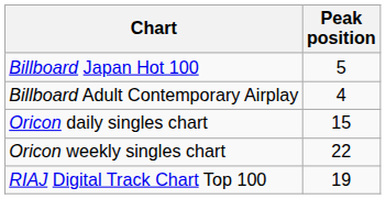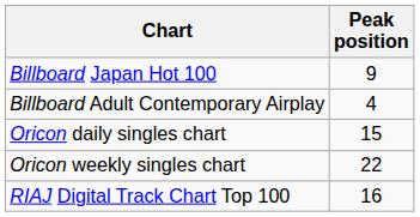Billboard Japan Hot 100 | Peak position: 5 -> 9
RIAJ Digital Track Chart Top 100 | Peak position: 19 -> 16
